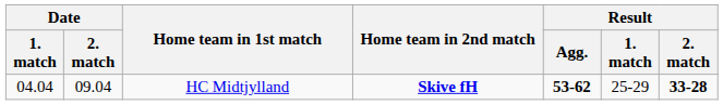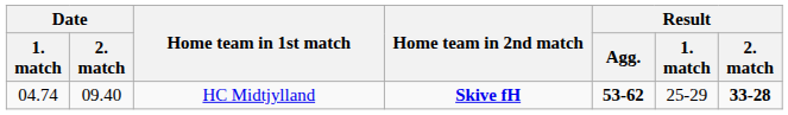HC Midtjylland | Date / 1. match: 04.04 -> 04.74
HC Midtjylland | Date / 2. match: 09.04 -> 09.40
